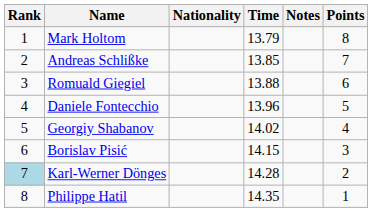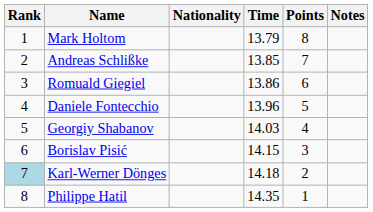columns swapped: Notes <-> Points
Romuald Giegiel | Time: 13.88 -> 13.86
Georgiy Shabanov | Time: 14.02 -> 14.03
Karl-Werner Dönges | Time: 14.28 -> 14.18
